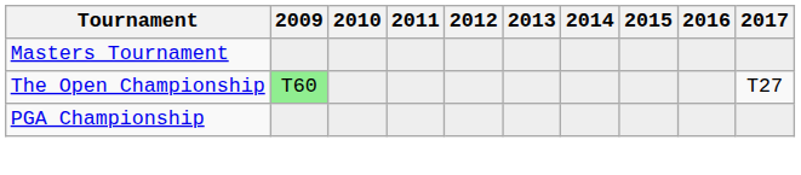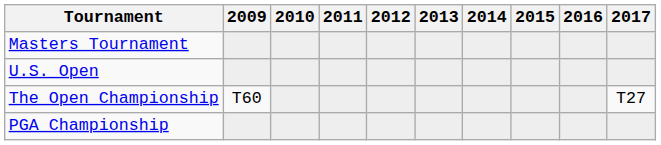+ row: U.S. Open
The Open Championship | 2009: lightgreen background -> no background
